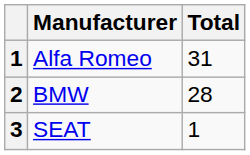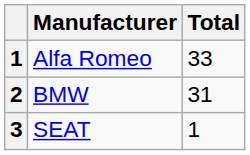Alfa Romeo | Total: 31 -> 33
BMW | Total: 28 -> 31
